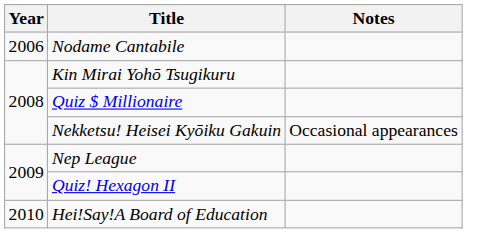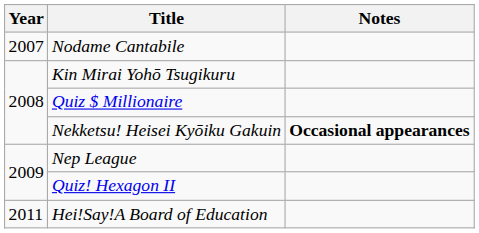Nodame Cantabile | Year: 2006 -> 2007
Nekketsu! Heisei Kyōiku Gakuin | Notes: normal -> bold
Hei!Say!A Board of Education | Year: 2010 -> 2011
